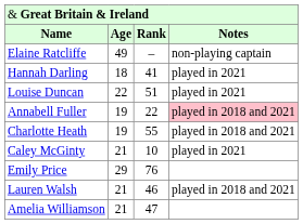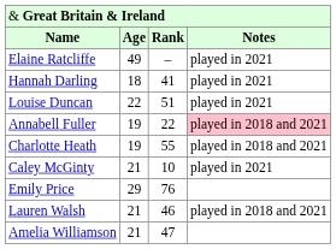Elaine Ratcliffe | column 4: non-playing captain -> played in 2021
